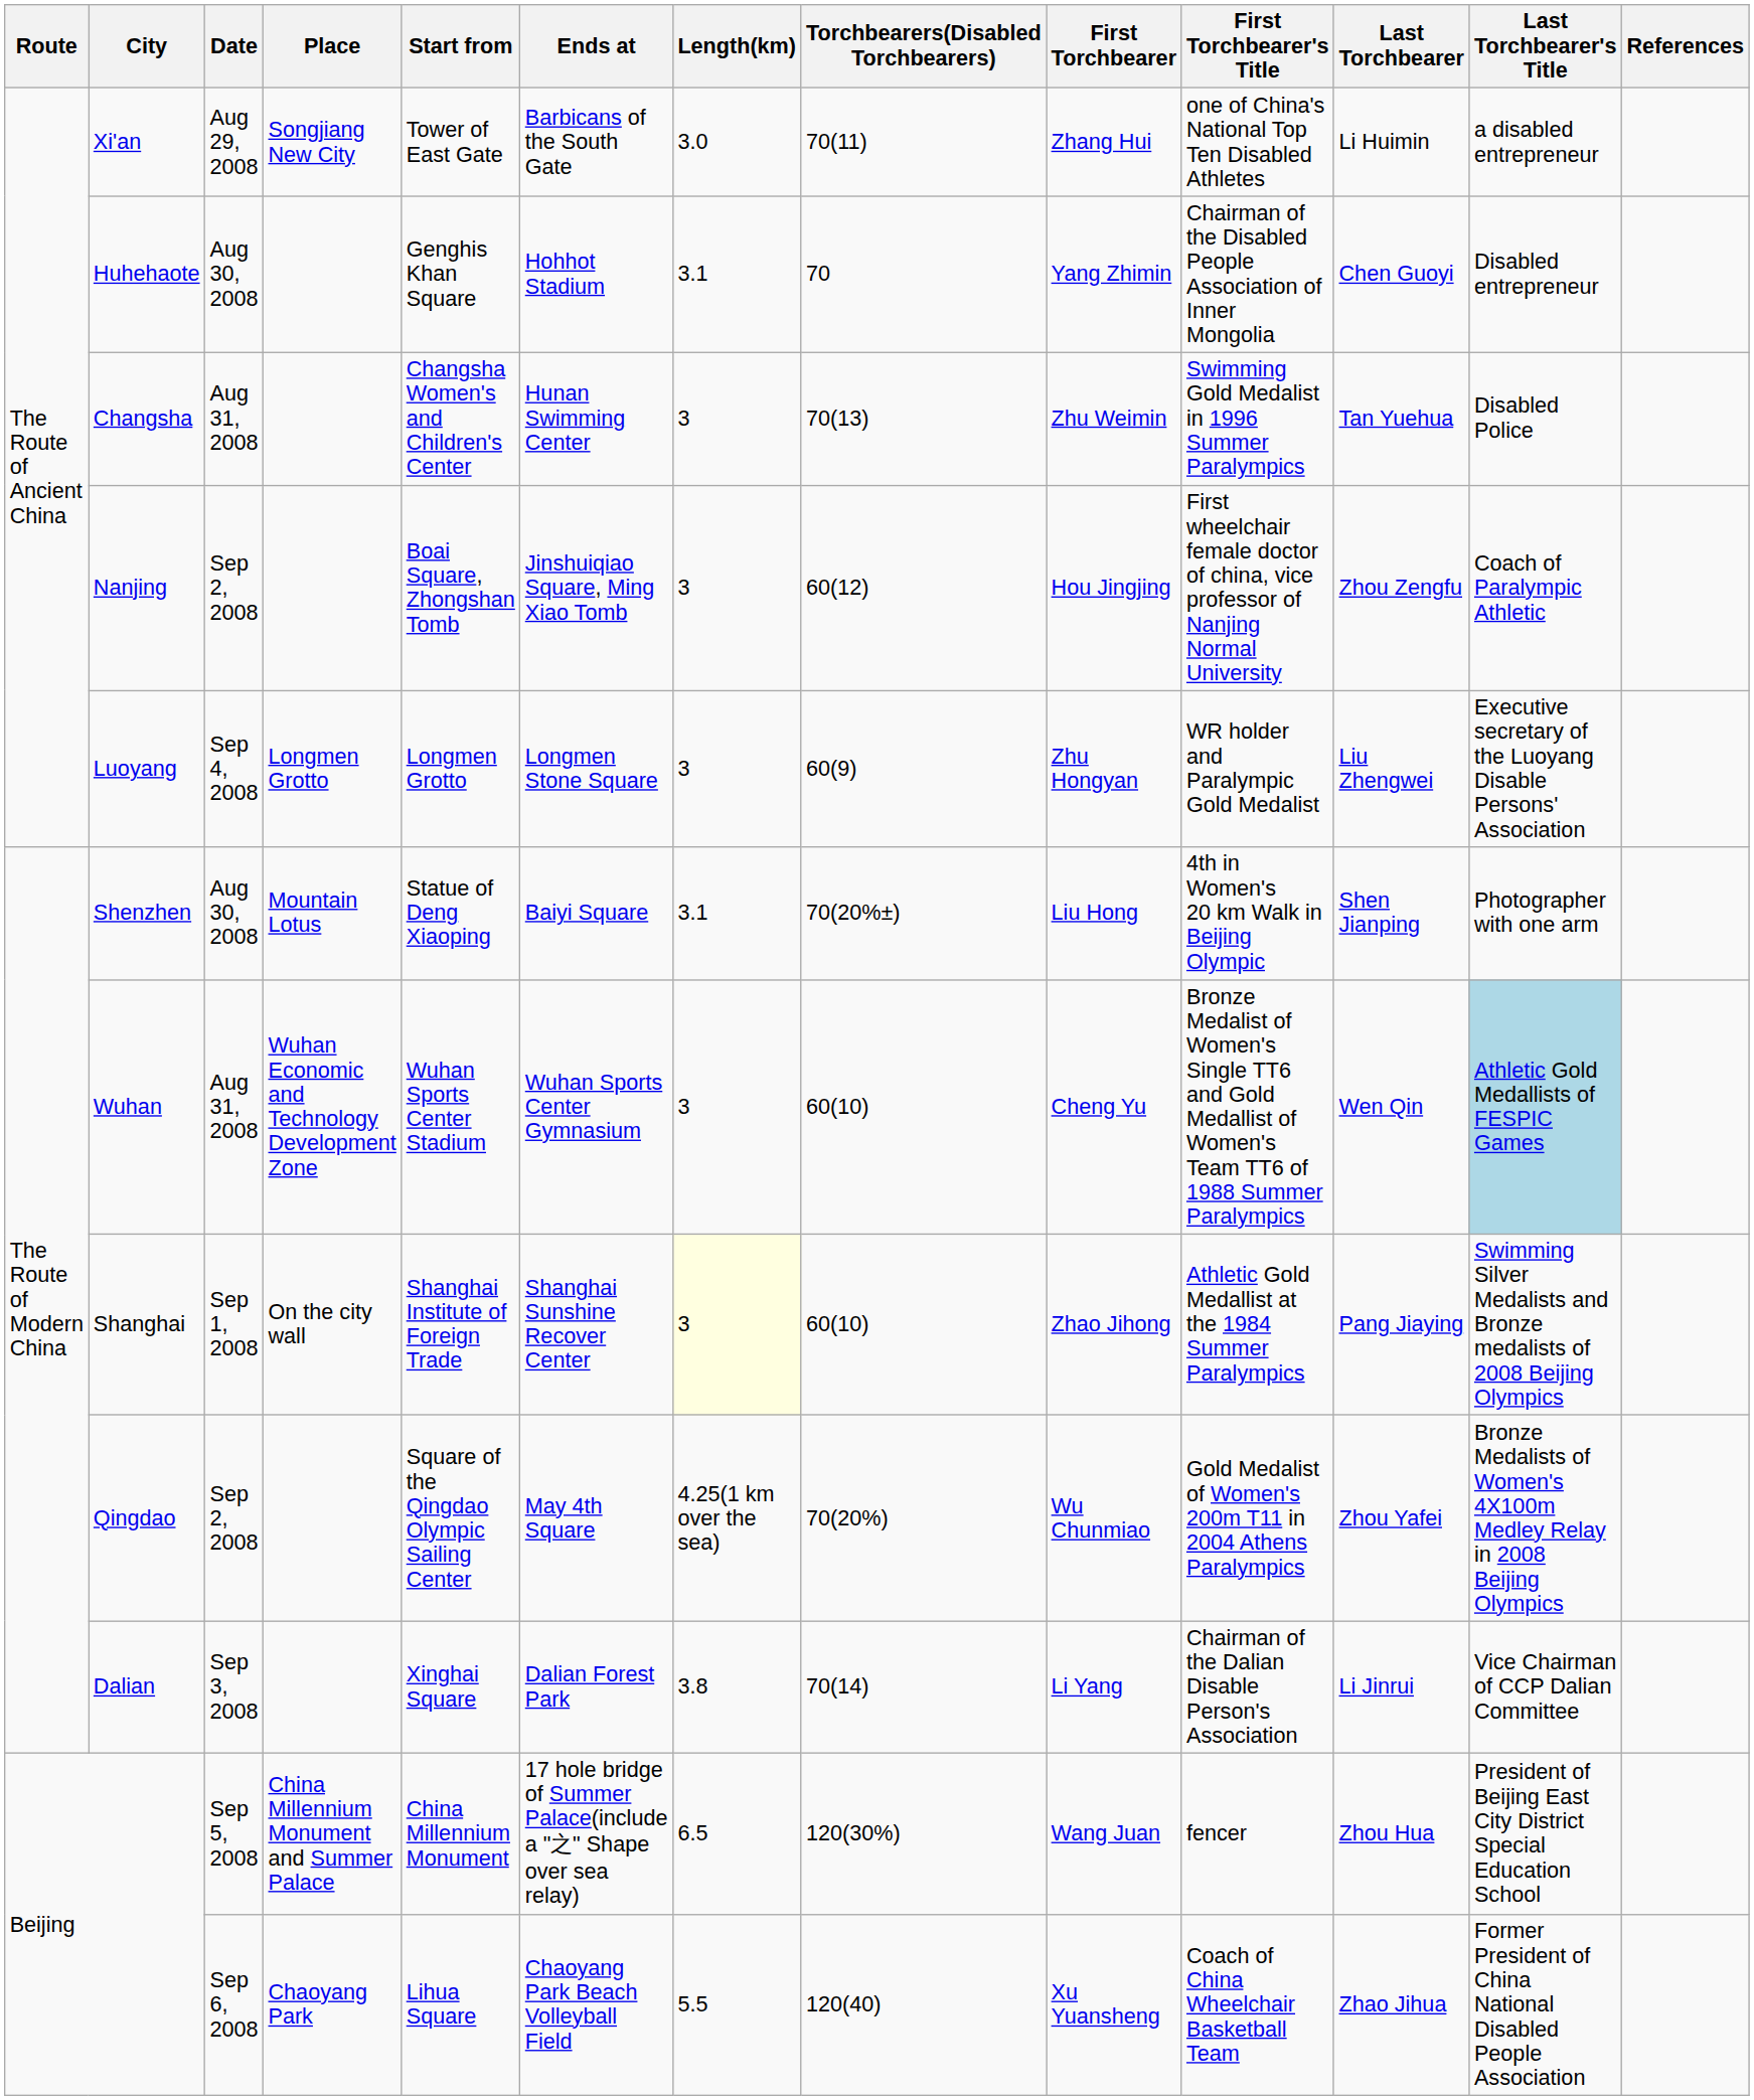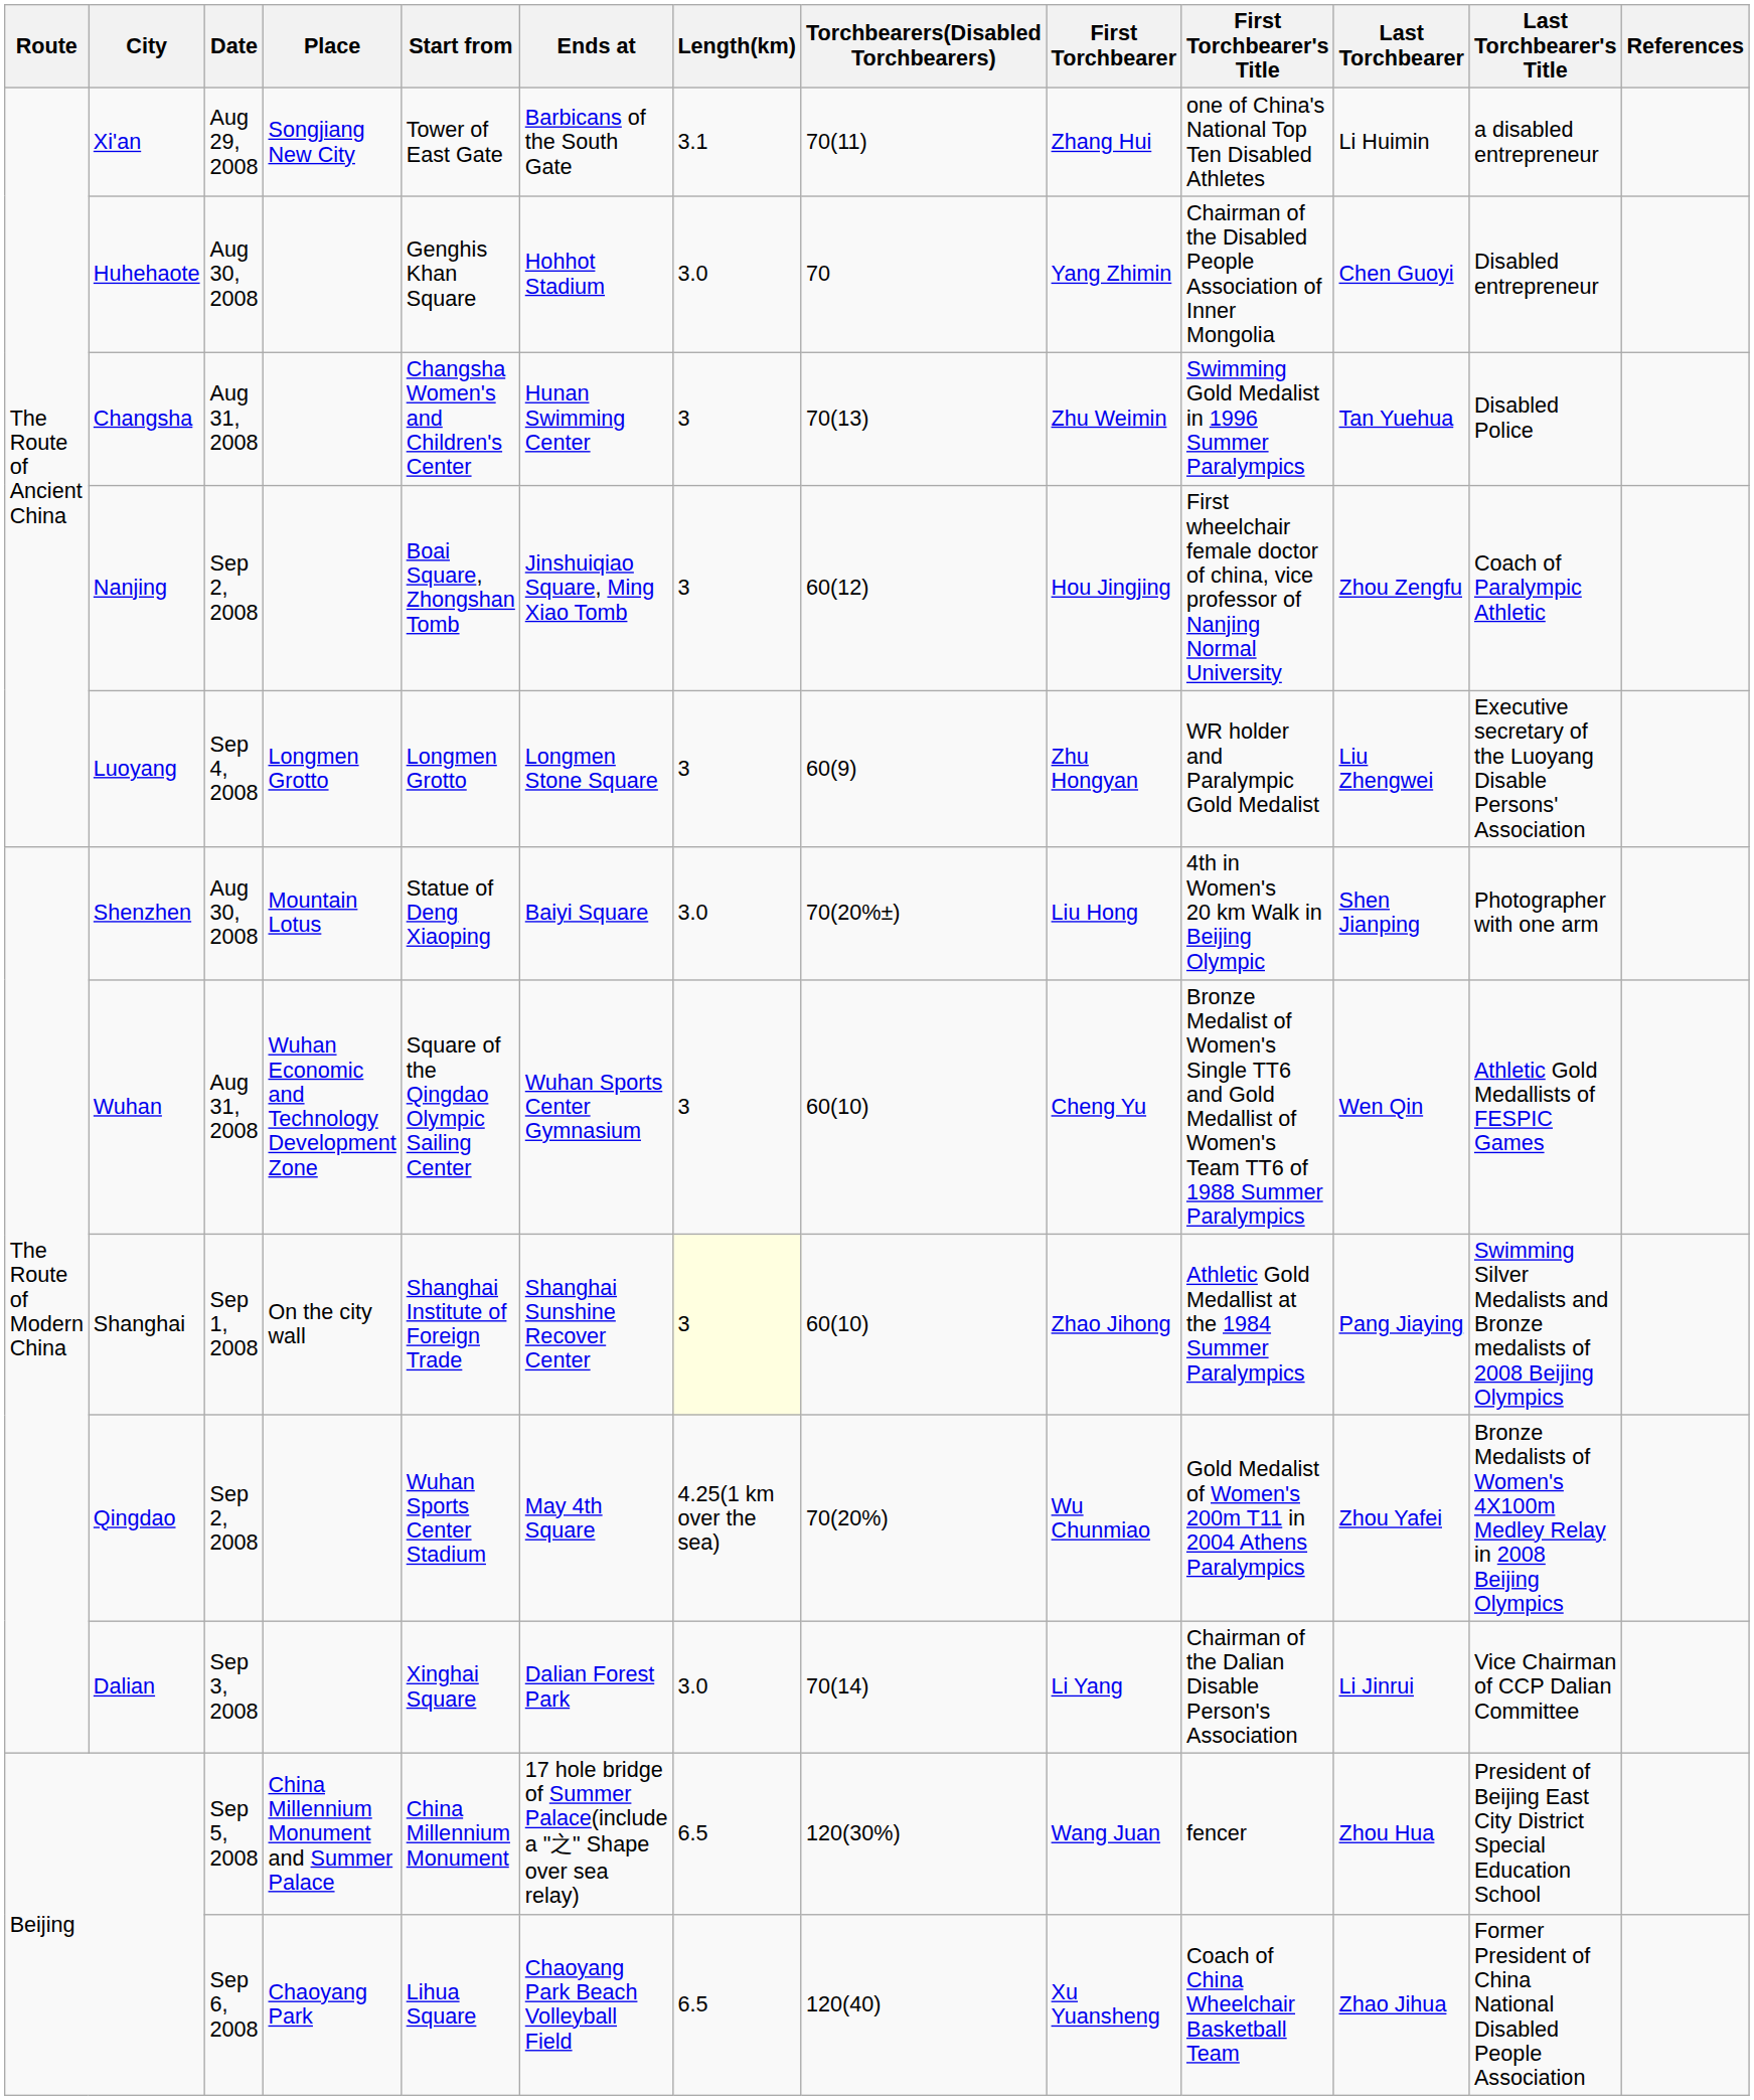Xi'an | Length(km): 3.0 -> 3.1
Huhehaote | Length(km): 3.1 -> 3.0
Shenzhen | Length(km): 3.1 -> 3.0
Wuhan | Start from: Wuhan Sports Center Stadium -> Square of the Qingdao Olympic Sailing Center
Wuhan | Last Torchbearer's Title: lightblue background -> no background
Qingdao | Start from: Square of the Qingdao Olympic Sailing Center -> Wuhan Sports Center Stadium
Dalian | Length(km): 3.8 -> 3.0
Beijing / Sep 6, 2008 | Length(km): 5.5 -> 6.5
